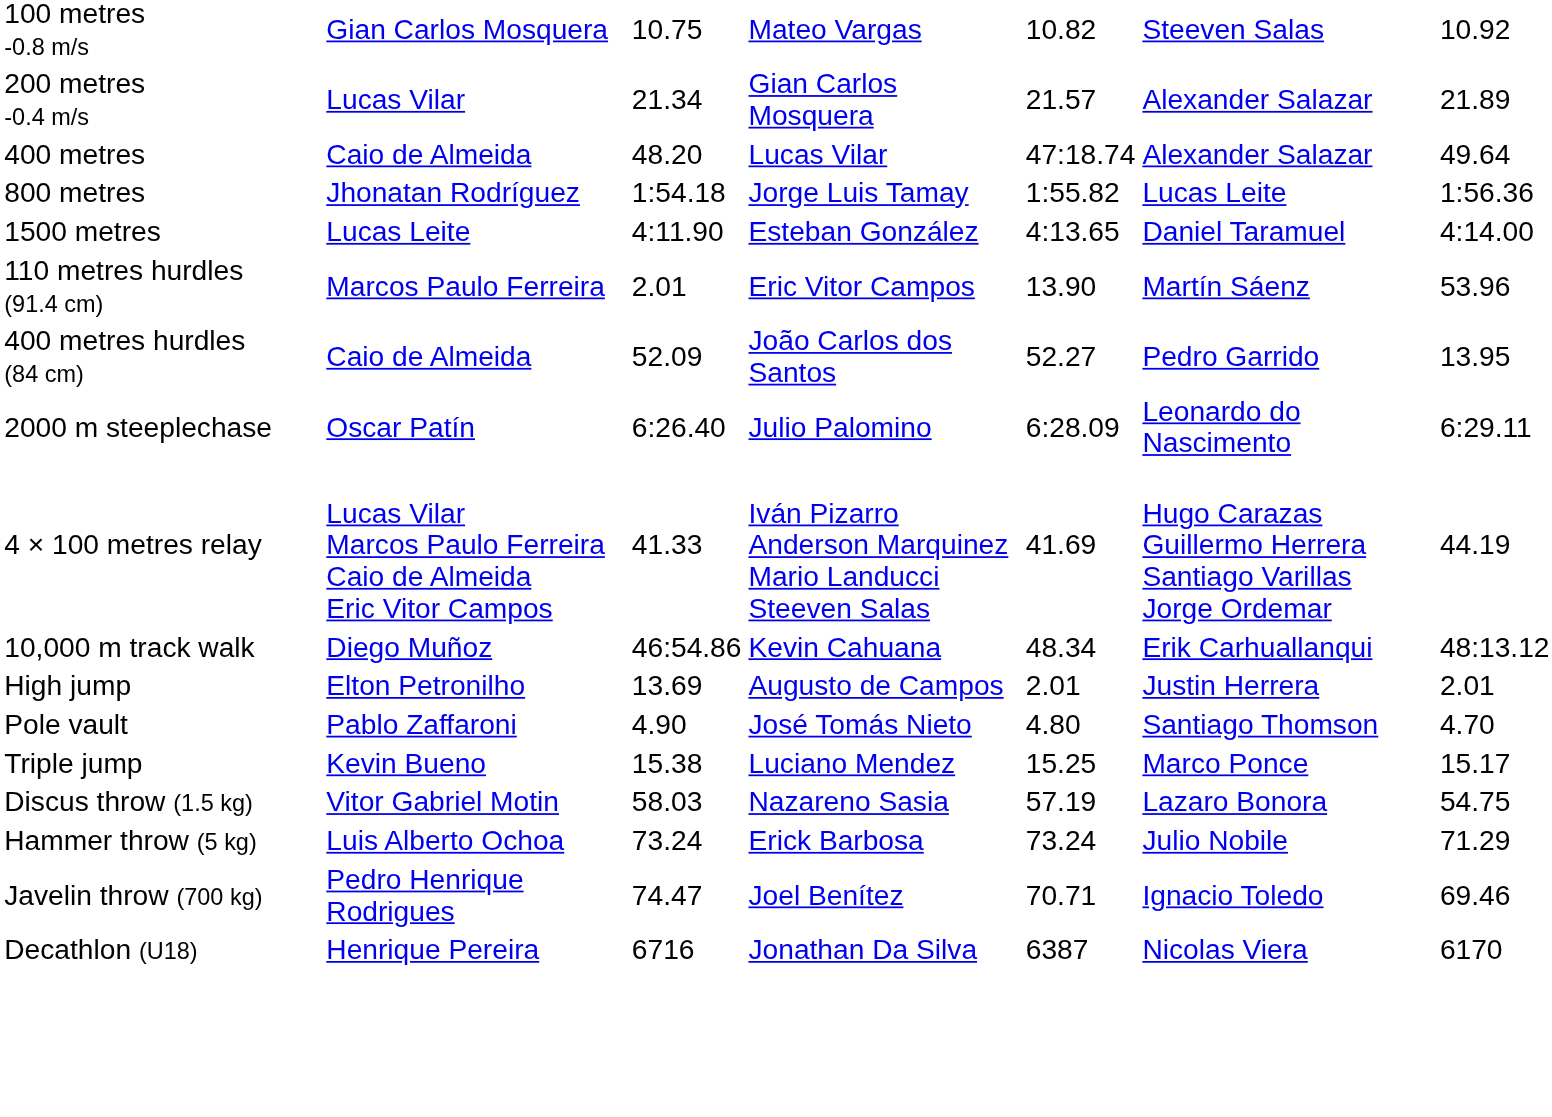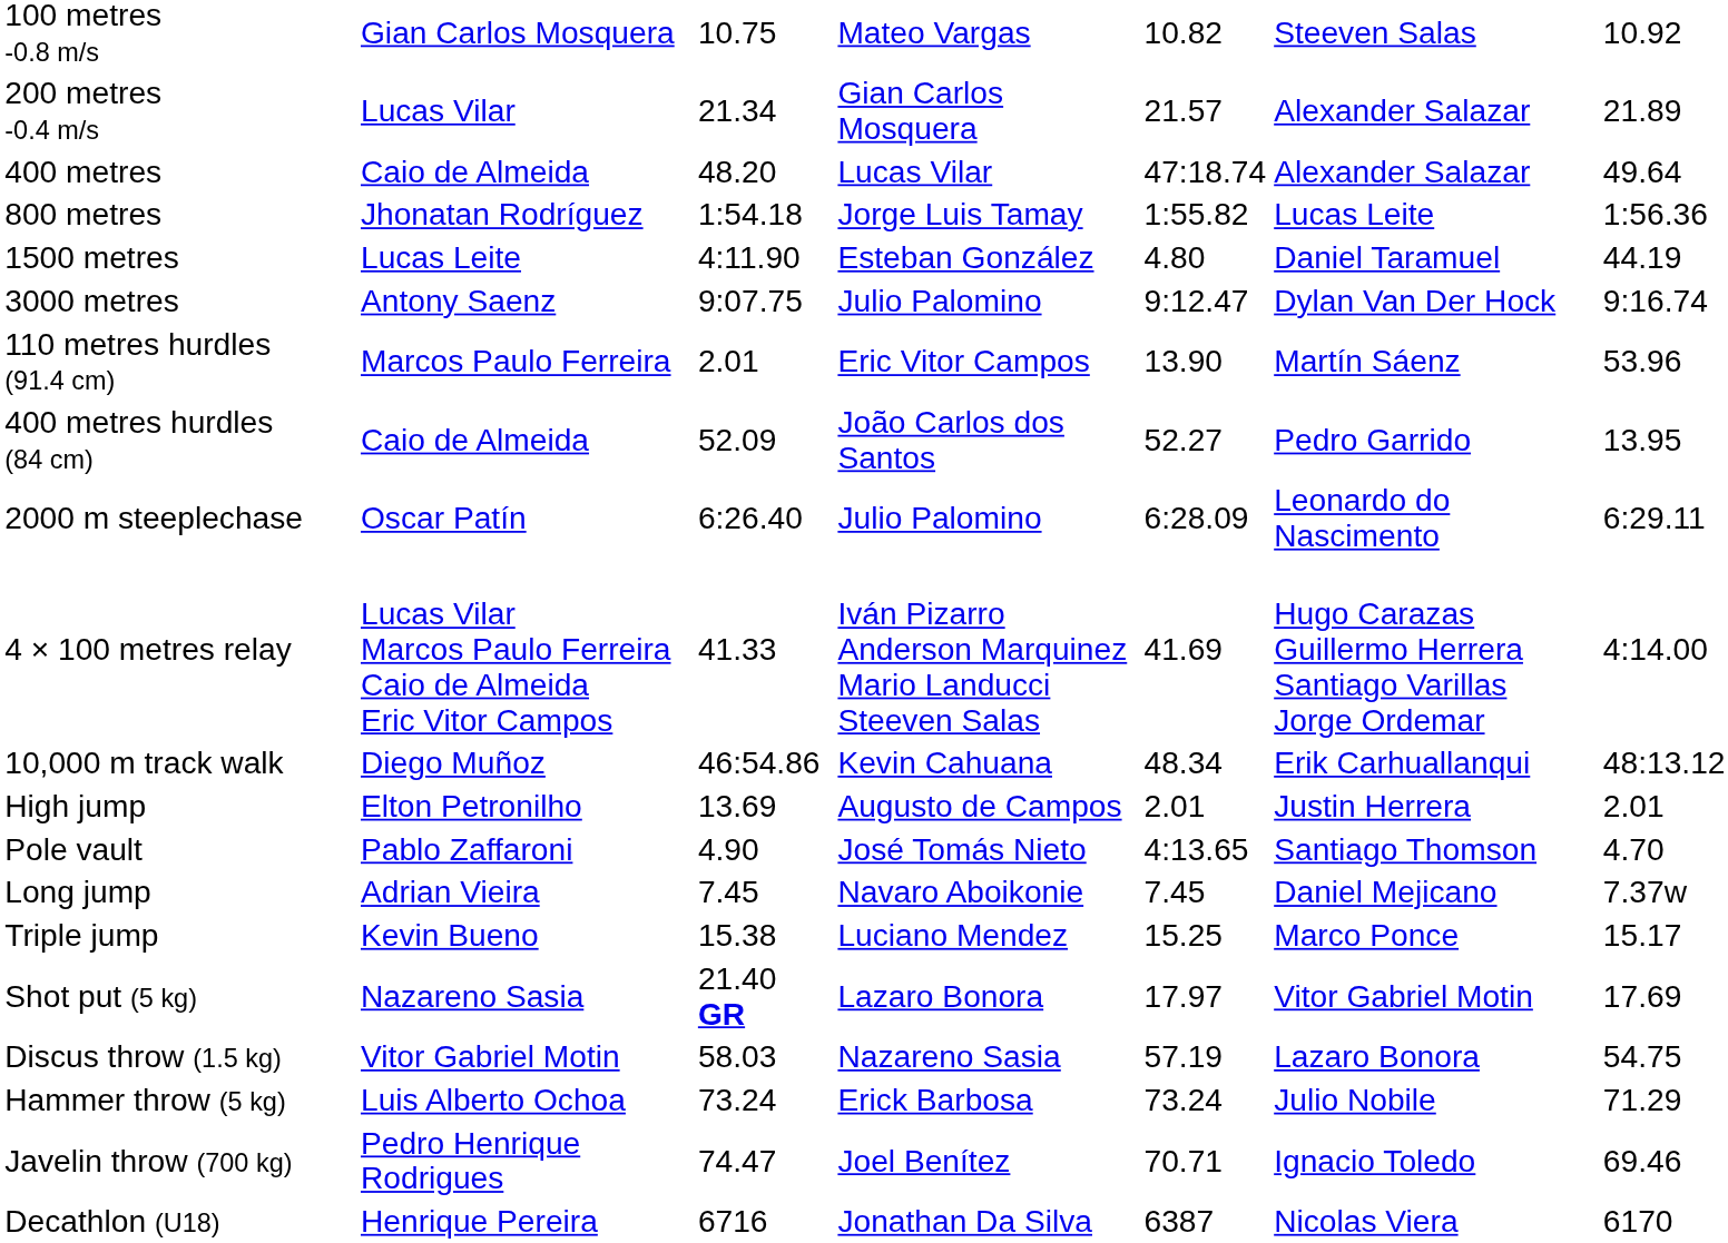1500 metres | column 5: 4:13.65 -> 4.80
1500 metres | column 7: 4:14.00 -> 44.19
+ row: 3000 metres | Antony Saenz | 9:07.75 | Julio Palomino | 9:12.47 | Dylan Van Der Hock | 9:16.74
4 × 100 metres relay | column 7: 44.19 -> 4:14.00
Pole vault | column 5: 4.80 -> 4:13.65
+ row: Long jump | Adrian Vieira | 7.45 | Navaro Aboikonie | 7.45 | Daniel Mejicano | 7.37w
+ row: Shot put (5 kg) | Nazareno Sasia | 21.40 GR | Lazaro Bonora | 17.97 | Vitor Gabriel Motin | 17.69
